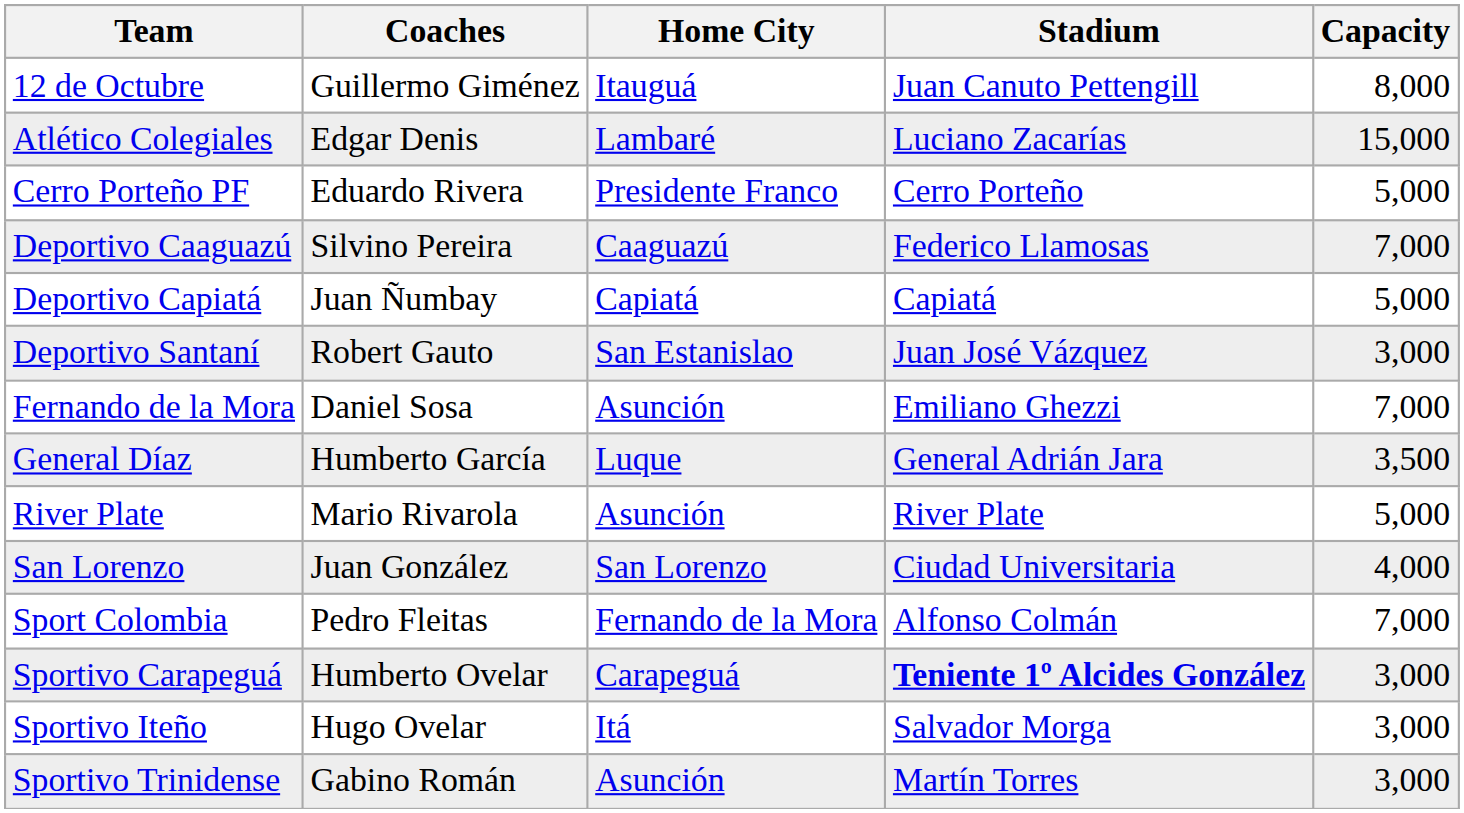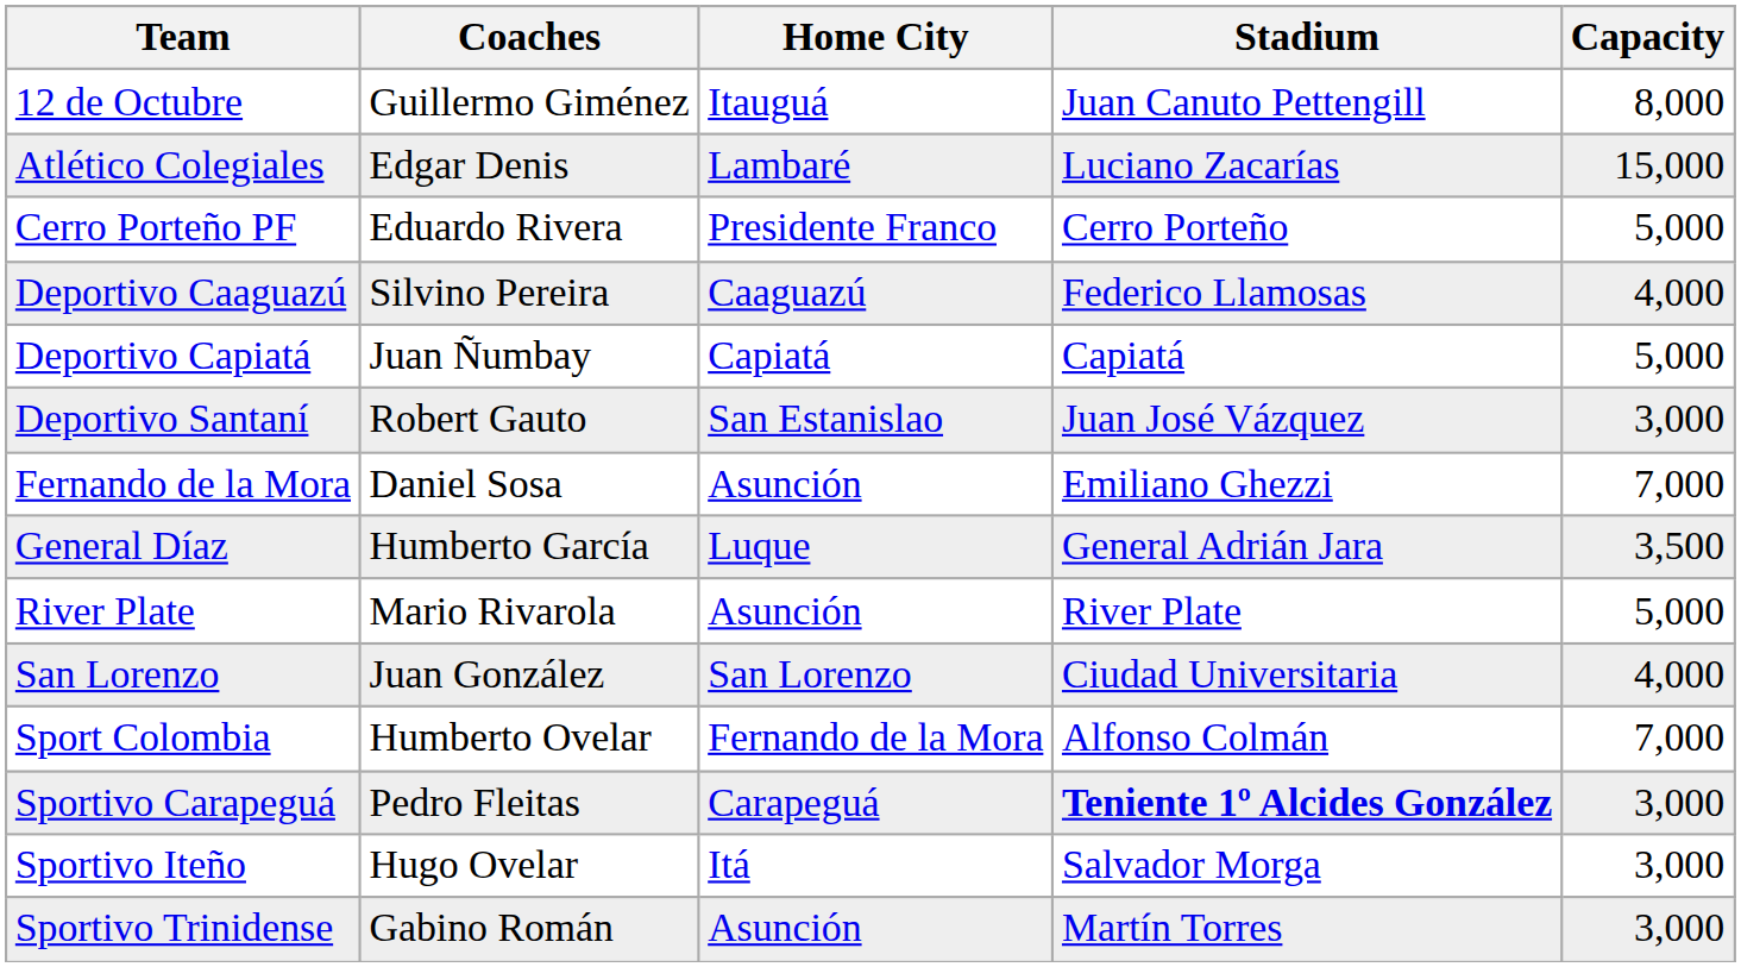Deportivo Caaguazú | Capacity: 7,000 -> 4,000
Sport Colombia | Coaches: Pedro Fleitas -> Humberto Ovelar
Sportivo Carapeguá | Coaches: Humberto Ovelar -> Pedro Fleitas
